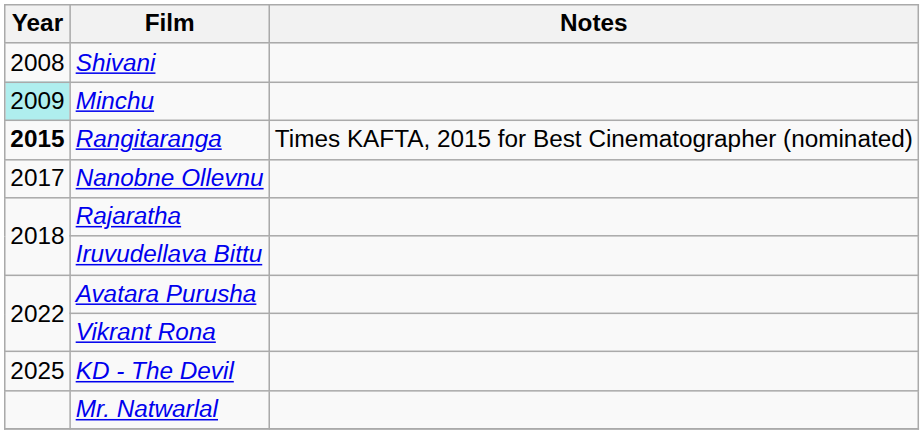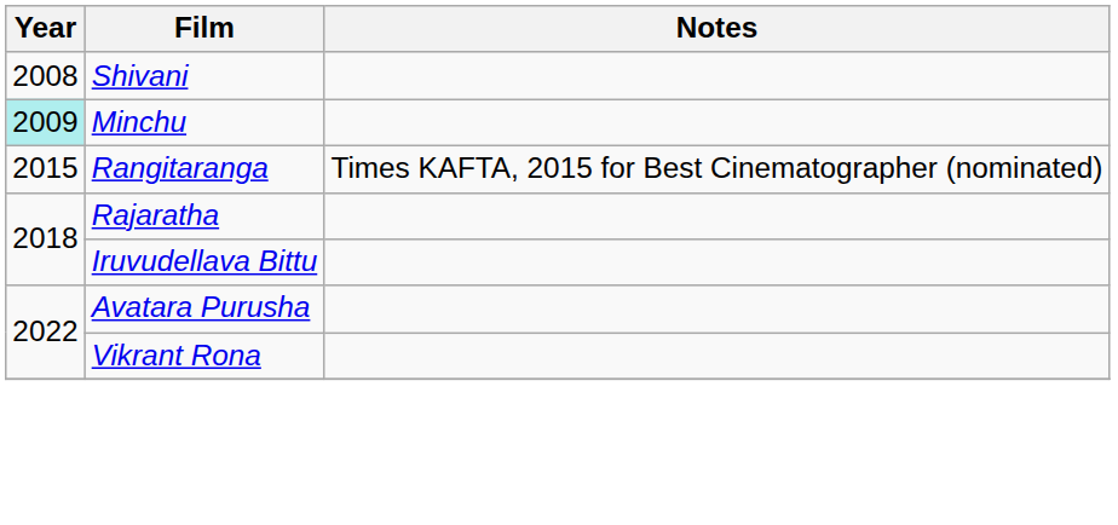Rangitaranga | Year: bold -> normal
- row: 2017 | Nanobne Ollevnu
- row: 2025 | KD - The Devil
- row: Mr. Natwarlal
